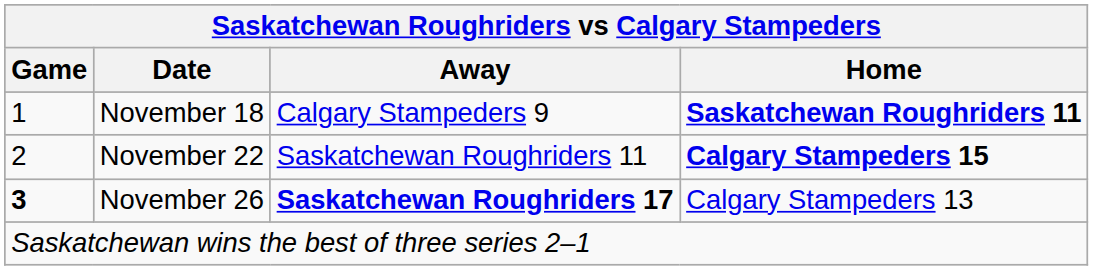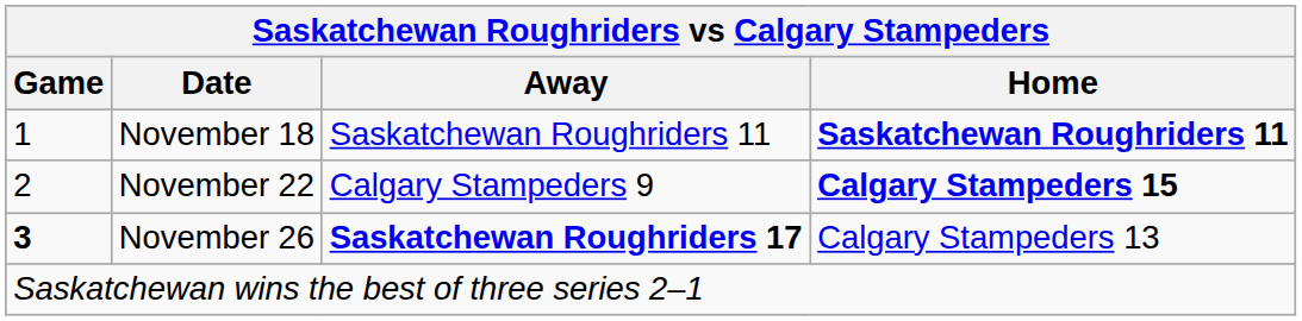November 18 | Away: Calgary Stampeders 9 -> Saskatchewan Roughriders 11
November 22 | Away: Saskatchewan Roughriders 11 -> Calgary Stampeders 9
